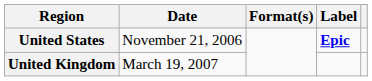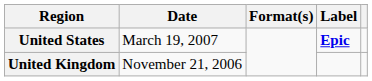United States | Date: November 21, 2006 -> March 19, 2007
United Kingdom | Date: March 19, 2007 -> November 21, 2006
